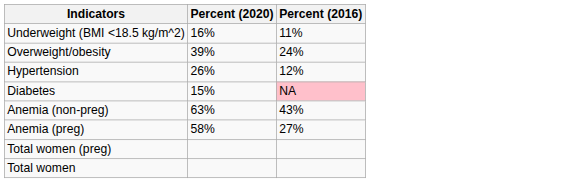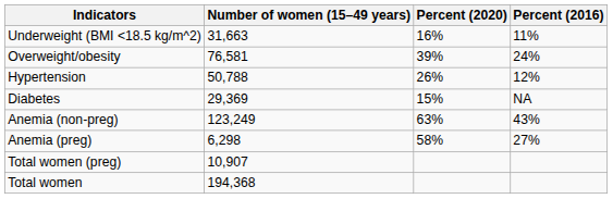+ column: Number of women (15–49 years) | 31,663 | 76,581 | 50,788 | 29,369 | 123,249 | 6,298 | 10,907 | 194,368
Diabetes | Percent (2016): pink background -> no background
